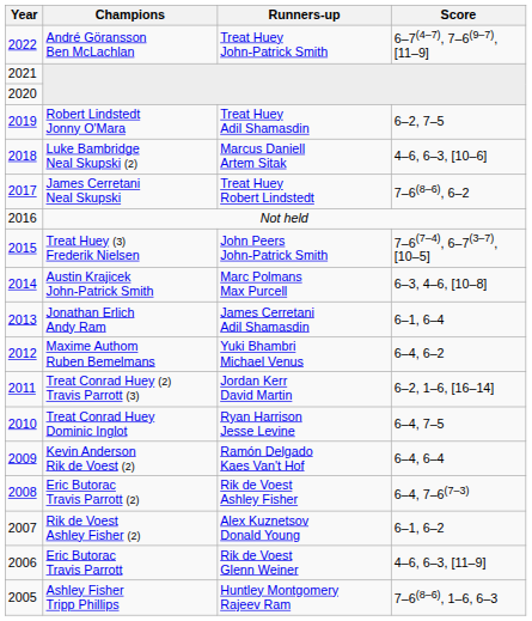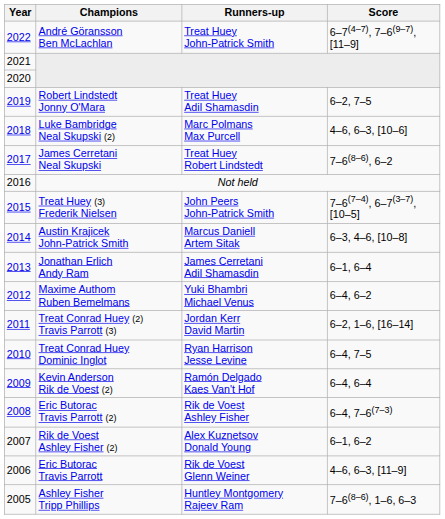Luke Bambridge Neal Skupski (2) | Runners-up: Marcus Daniell Artem Sitak -> Marc Polmans Max Purcell
Austin Krajicek John-Patrick Smith | Runners-up: Marc Polmans Max Purcell -> Marcus Daniell Artem Sitak
